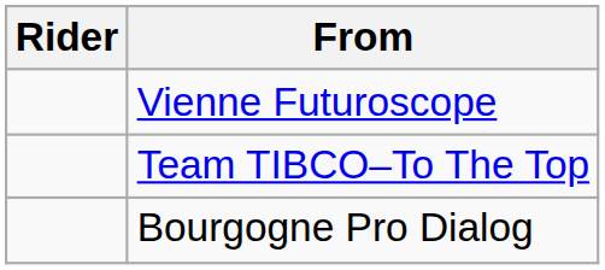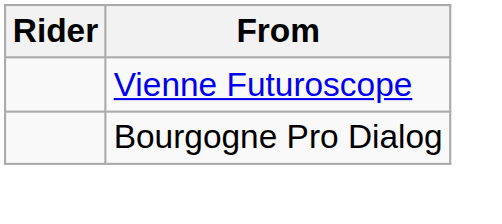- row: Team TIBCO–To The Top
